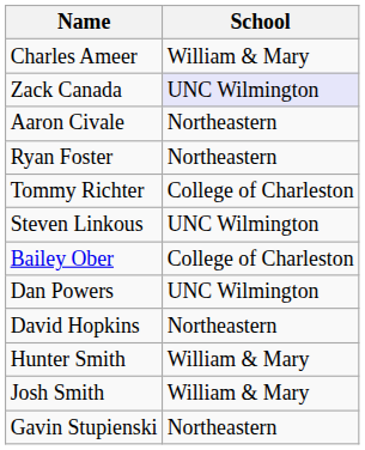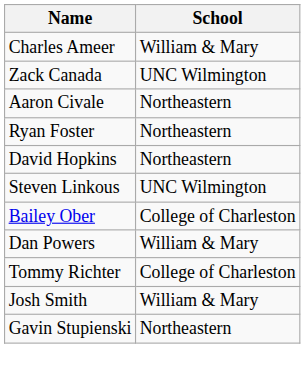Zack Canada | School: lavender background -> no background
rows swapped: David Hopkins <-> Tommy Richter
Dan Powers | School: UNC Wilmington -> William & Mary
- row: Hunter Smith | William & Mary
